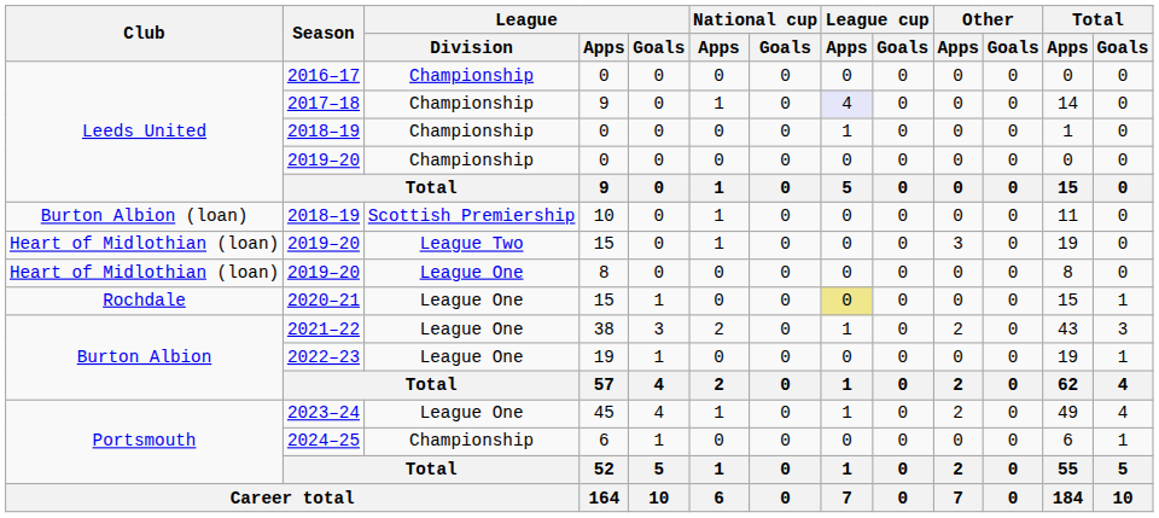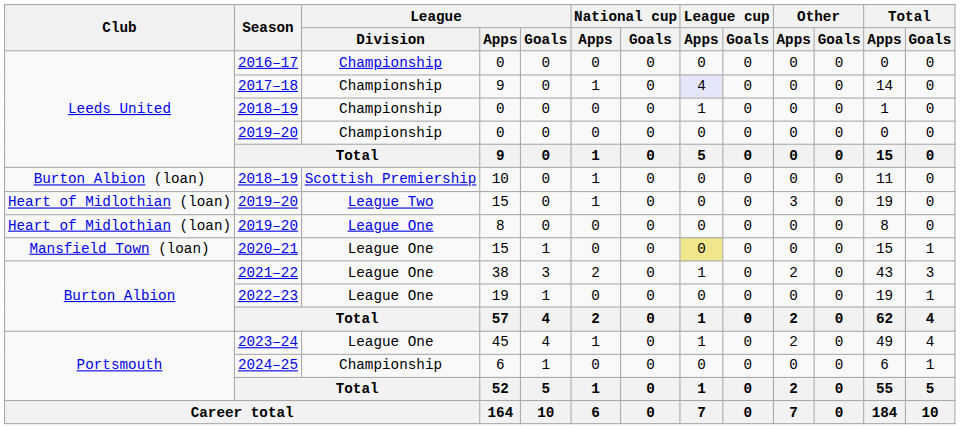2020–21 | Club: Rochdale -> Mansfield Town (loan)
